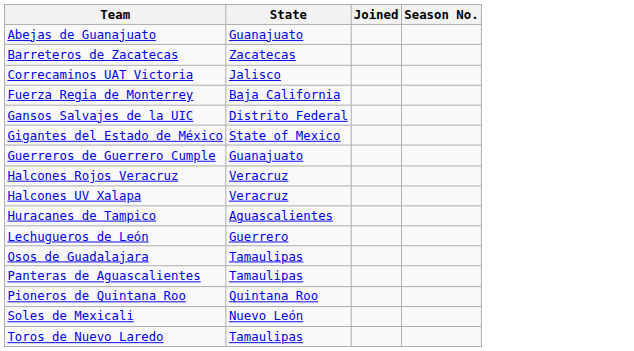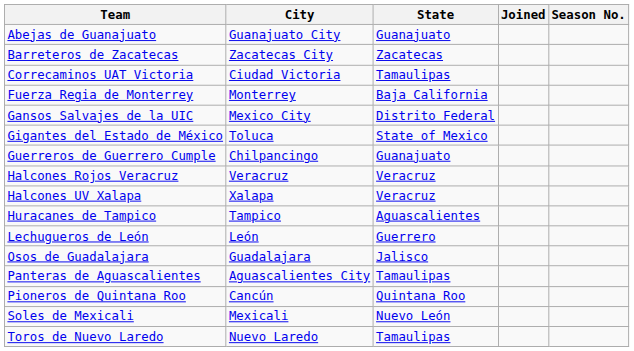+ column: City | Guanajuato City | Zacatecas City | Ciudad Victoria | Monterrey | Mexico City | Toluca | Chilpancingo | Veracruz | Xalapa | Tampico | León | Guadalajara | Aguascalientes City | Cancún | Mexicali | Nuevo Laredo
Correcaminos UAT Victoria | State: Jalisco -> Tamaulipas
Osos de Guadalajara | State: Tamaulipas -> Jalisco
